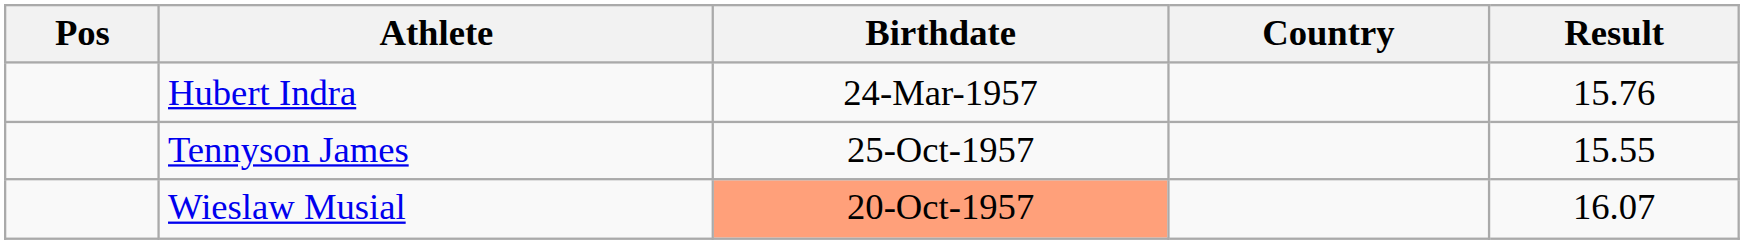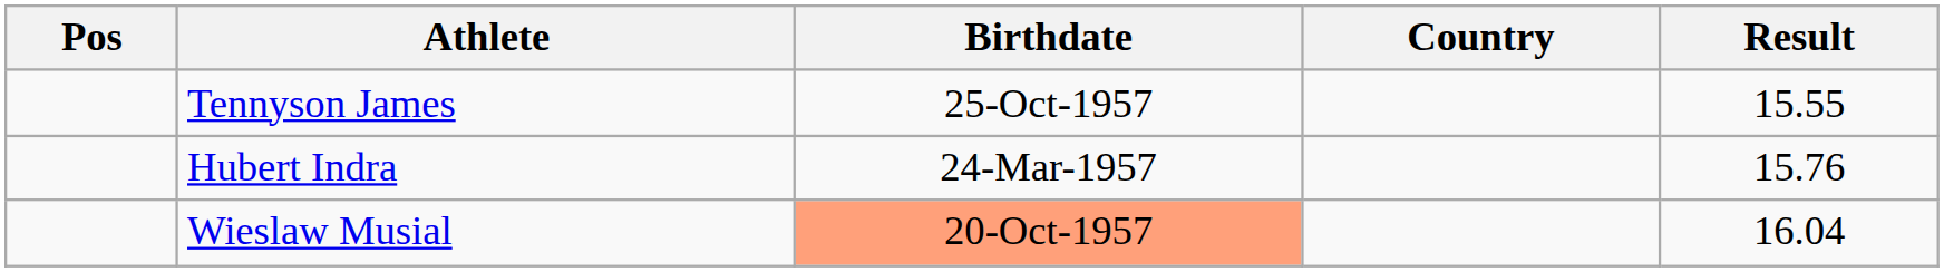rows swapped: Tennyson James <-> Hubert Indra
Wieslaw Musial | Result: 16.07 -> 16.04
